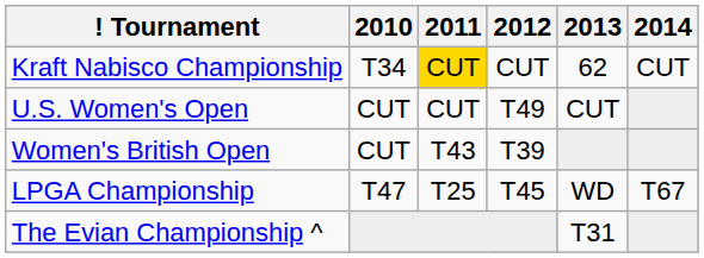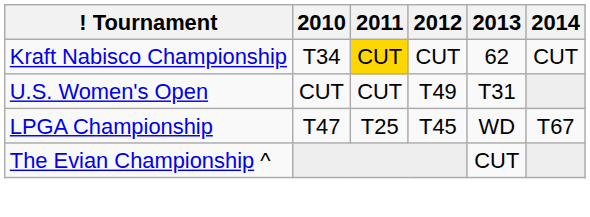U.S. Women's Open | 2013: CUT -> T31
- row: Women's British Open | CUT | T43 | T39
The Evian Championship ^ | 2013: T31 -> CUT
